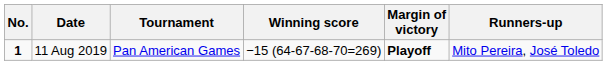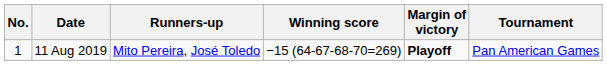columns swapped: Tournament <-> Runners-up
11 Aug 2019 | No.: bold -> normal
